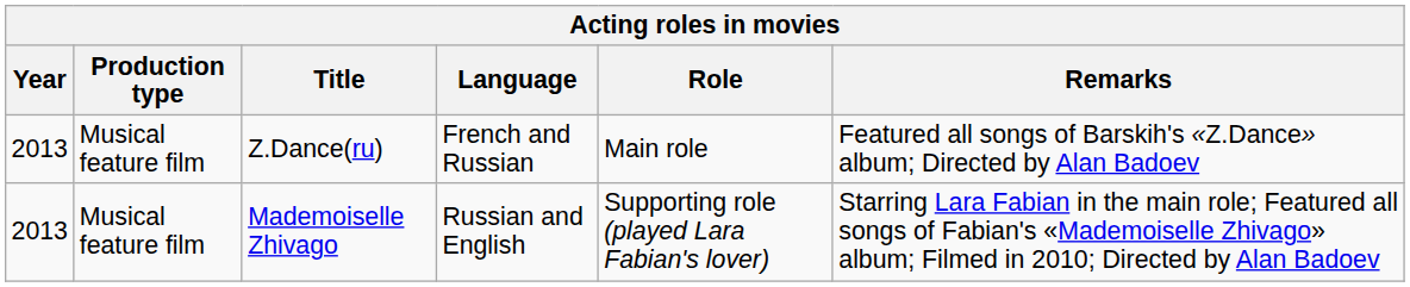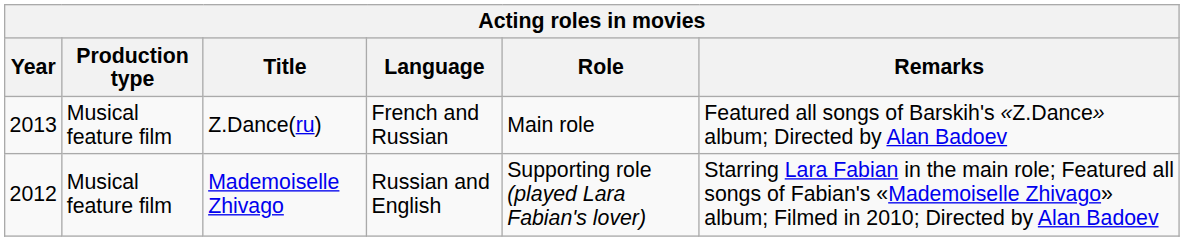Mademoiselle Zhivago | Year: 2013 -> 2012
